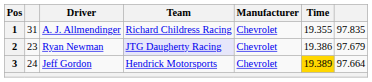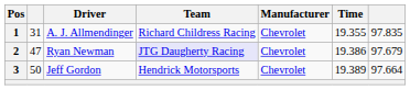2 | column 2: 23 -> 47
3 | column 2: 24 -> 50
3 | Time: gold background -> no background
